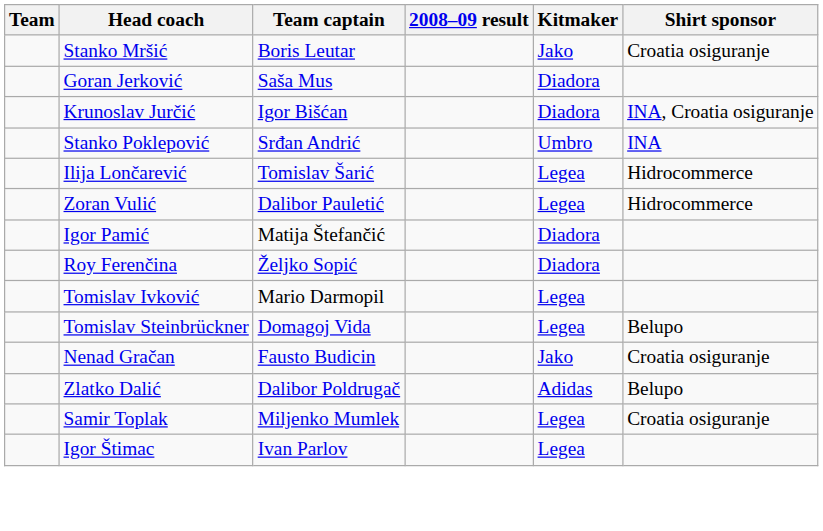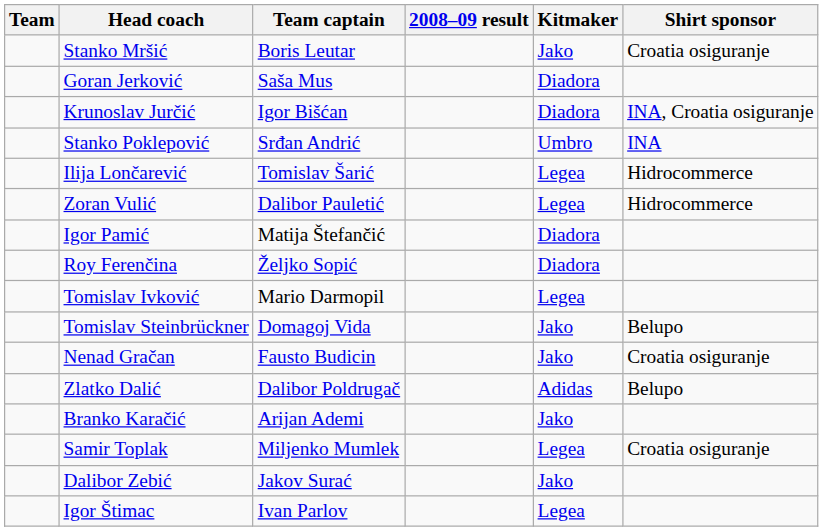Tomislav Steinbrückner | Kitmaker: Legea -> Jako
+ row: Branko Karačić | Arijan Ademi | Jako
+ row: Dalibor Zebić | Jakov Surać | Jako
